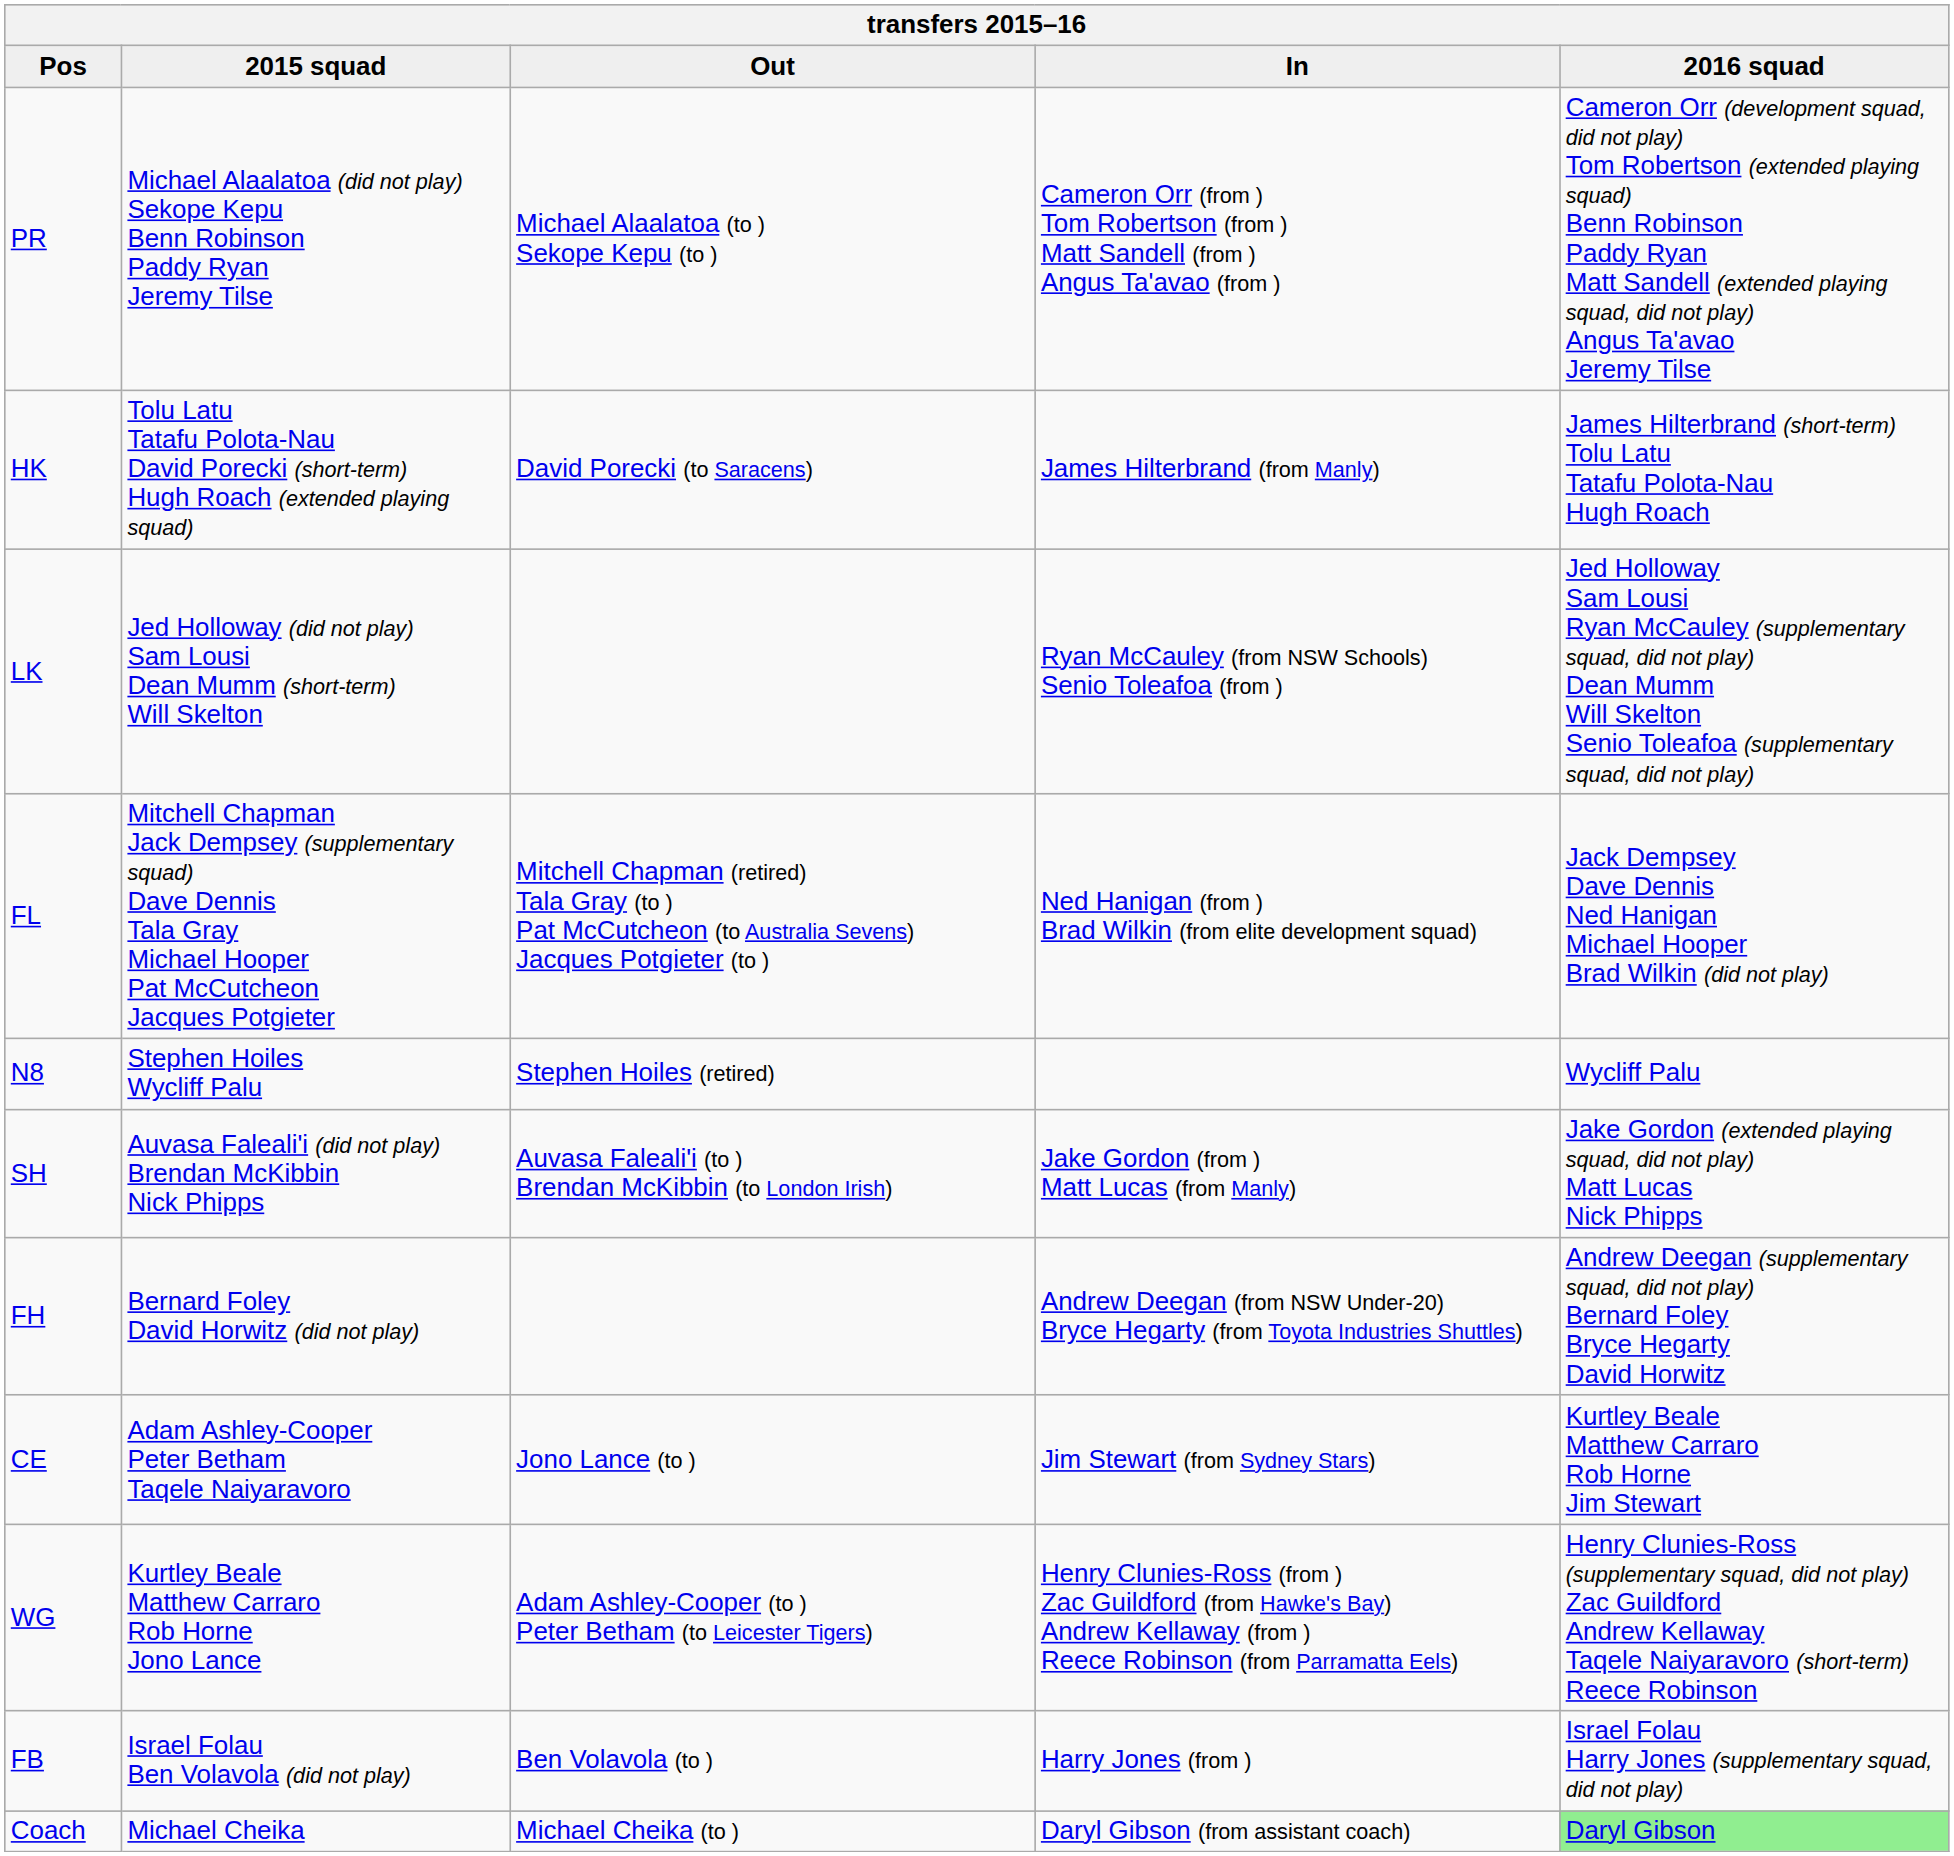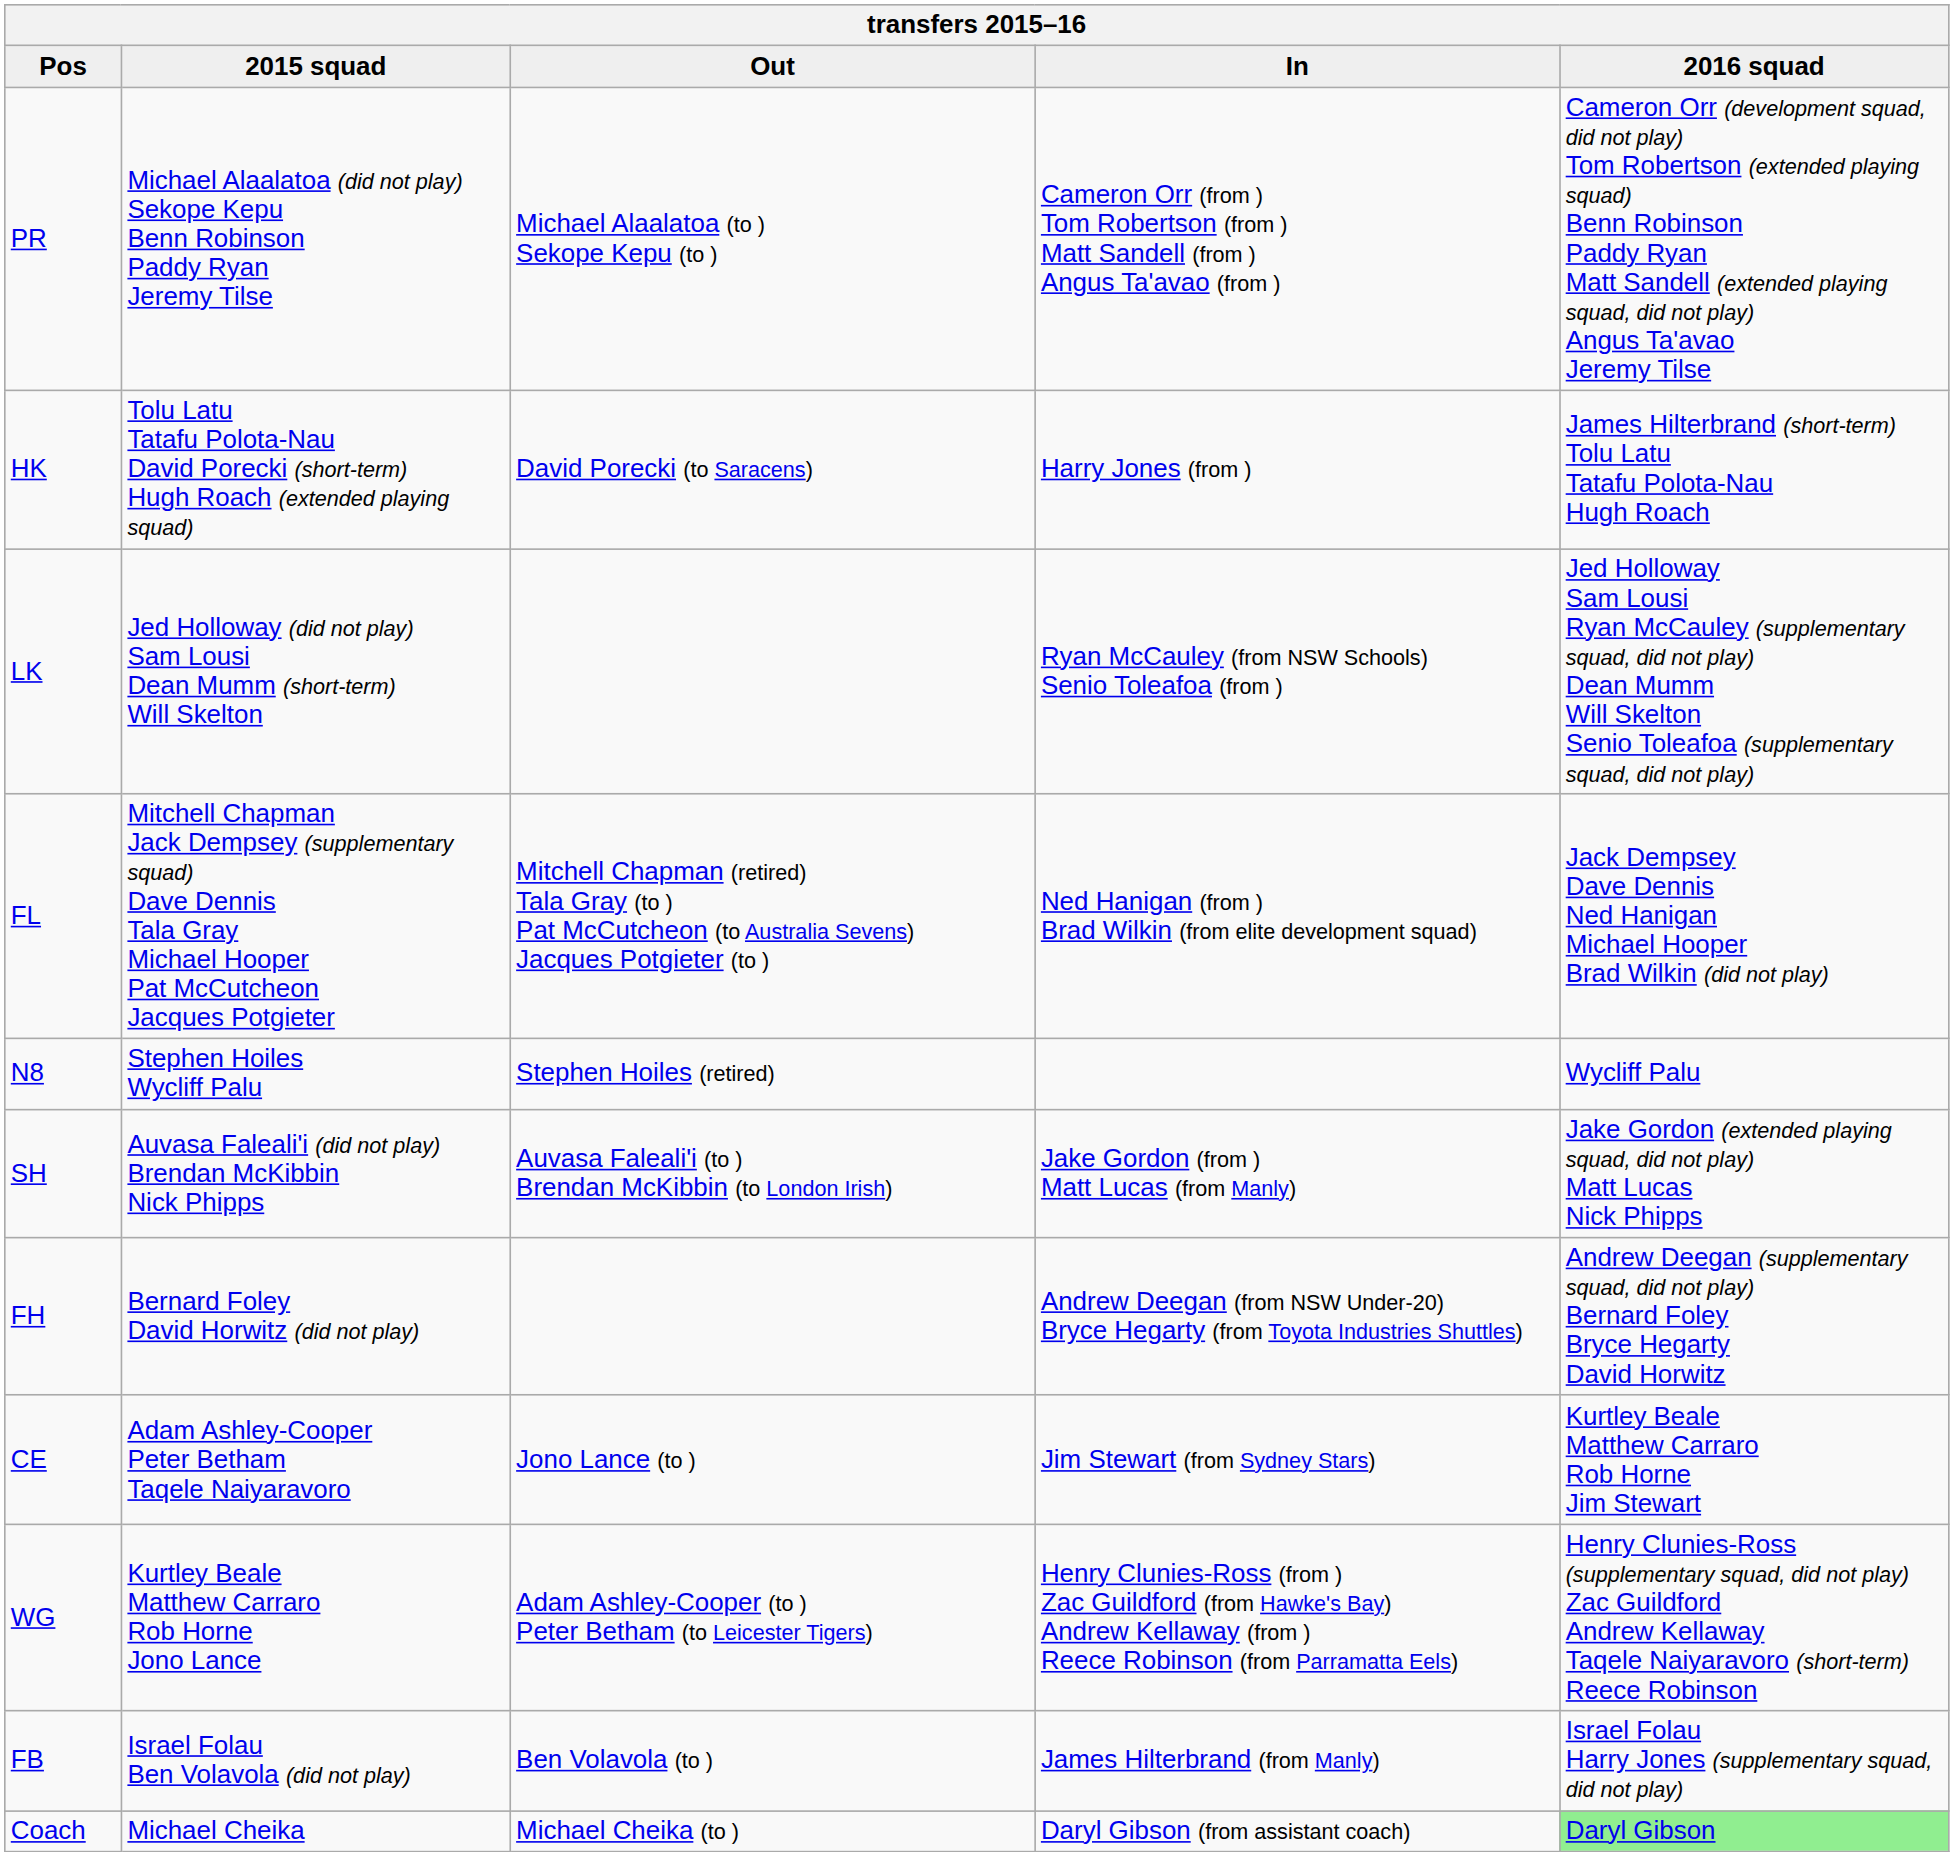HK | In: James Hilterbrand (from Manly) -> Harry Jones (from )
FB | In: Harry Jones (from ) -> James Hilterbrand (from Manly)
